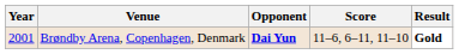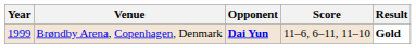Brøndby Arena, Copenhagen, Denmark | Year: 2001 -> 1999
